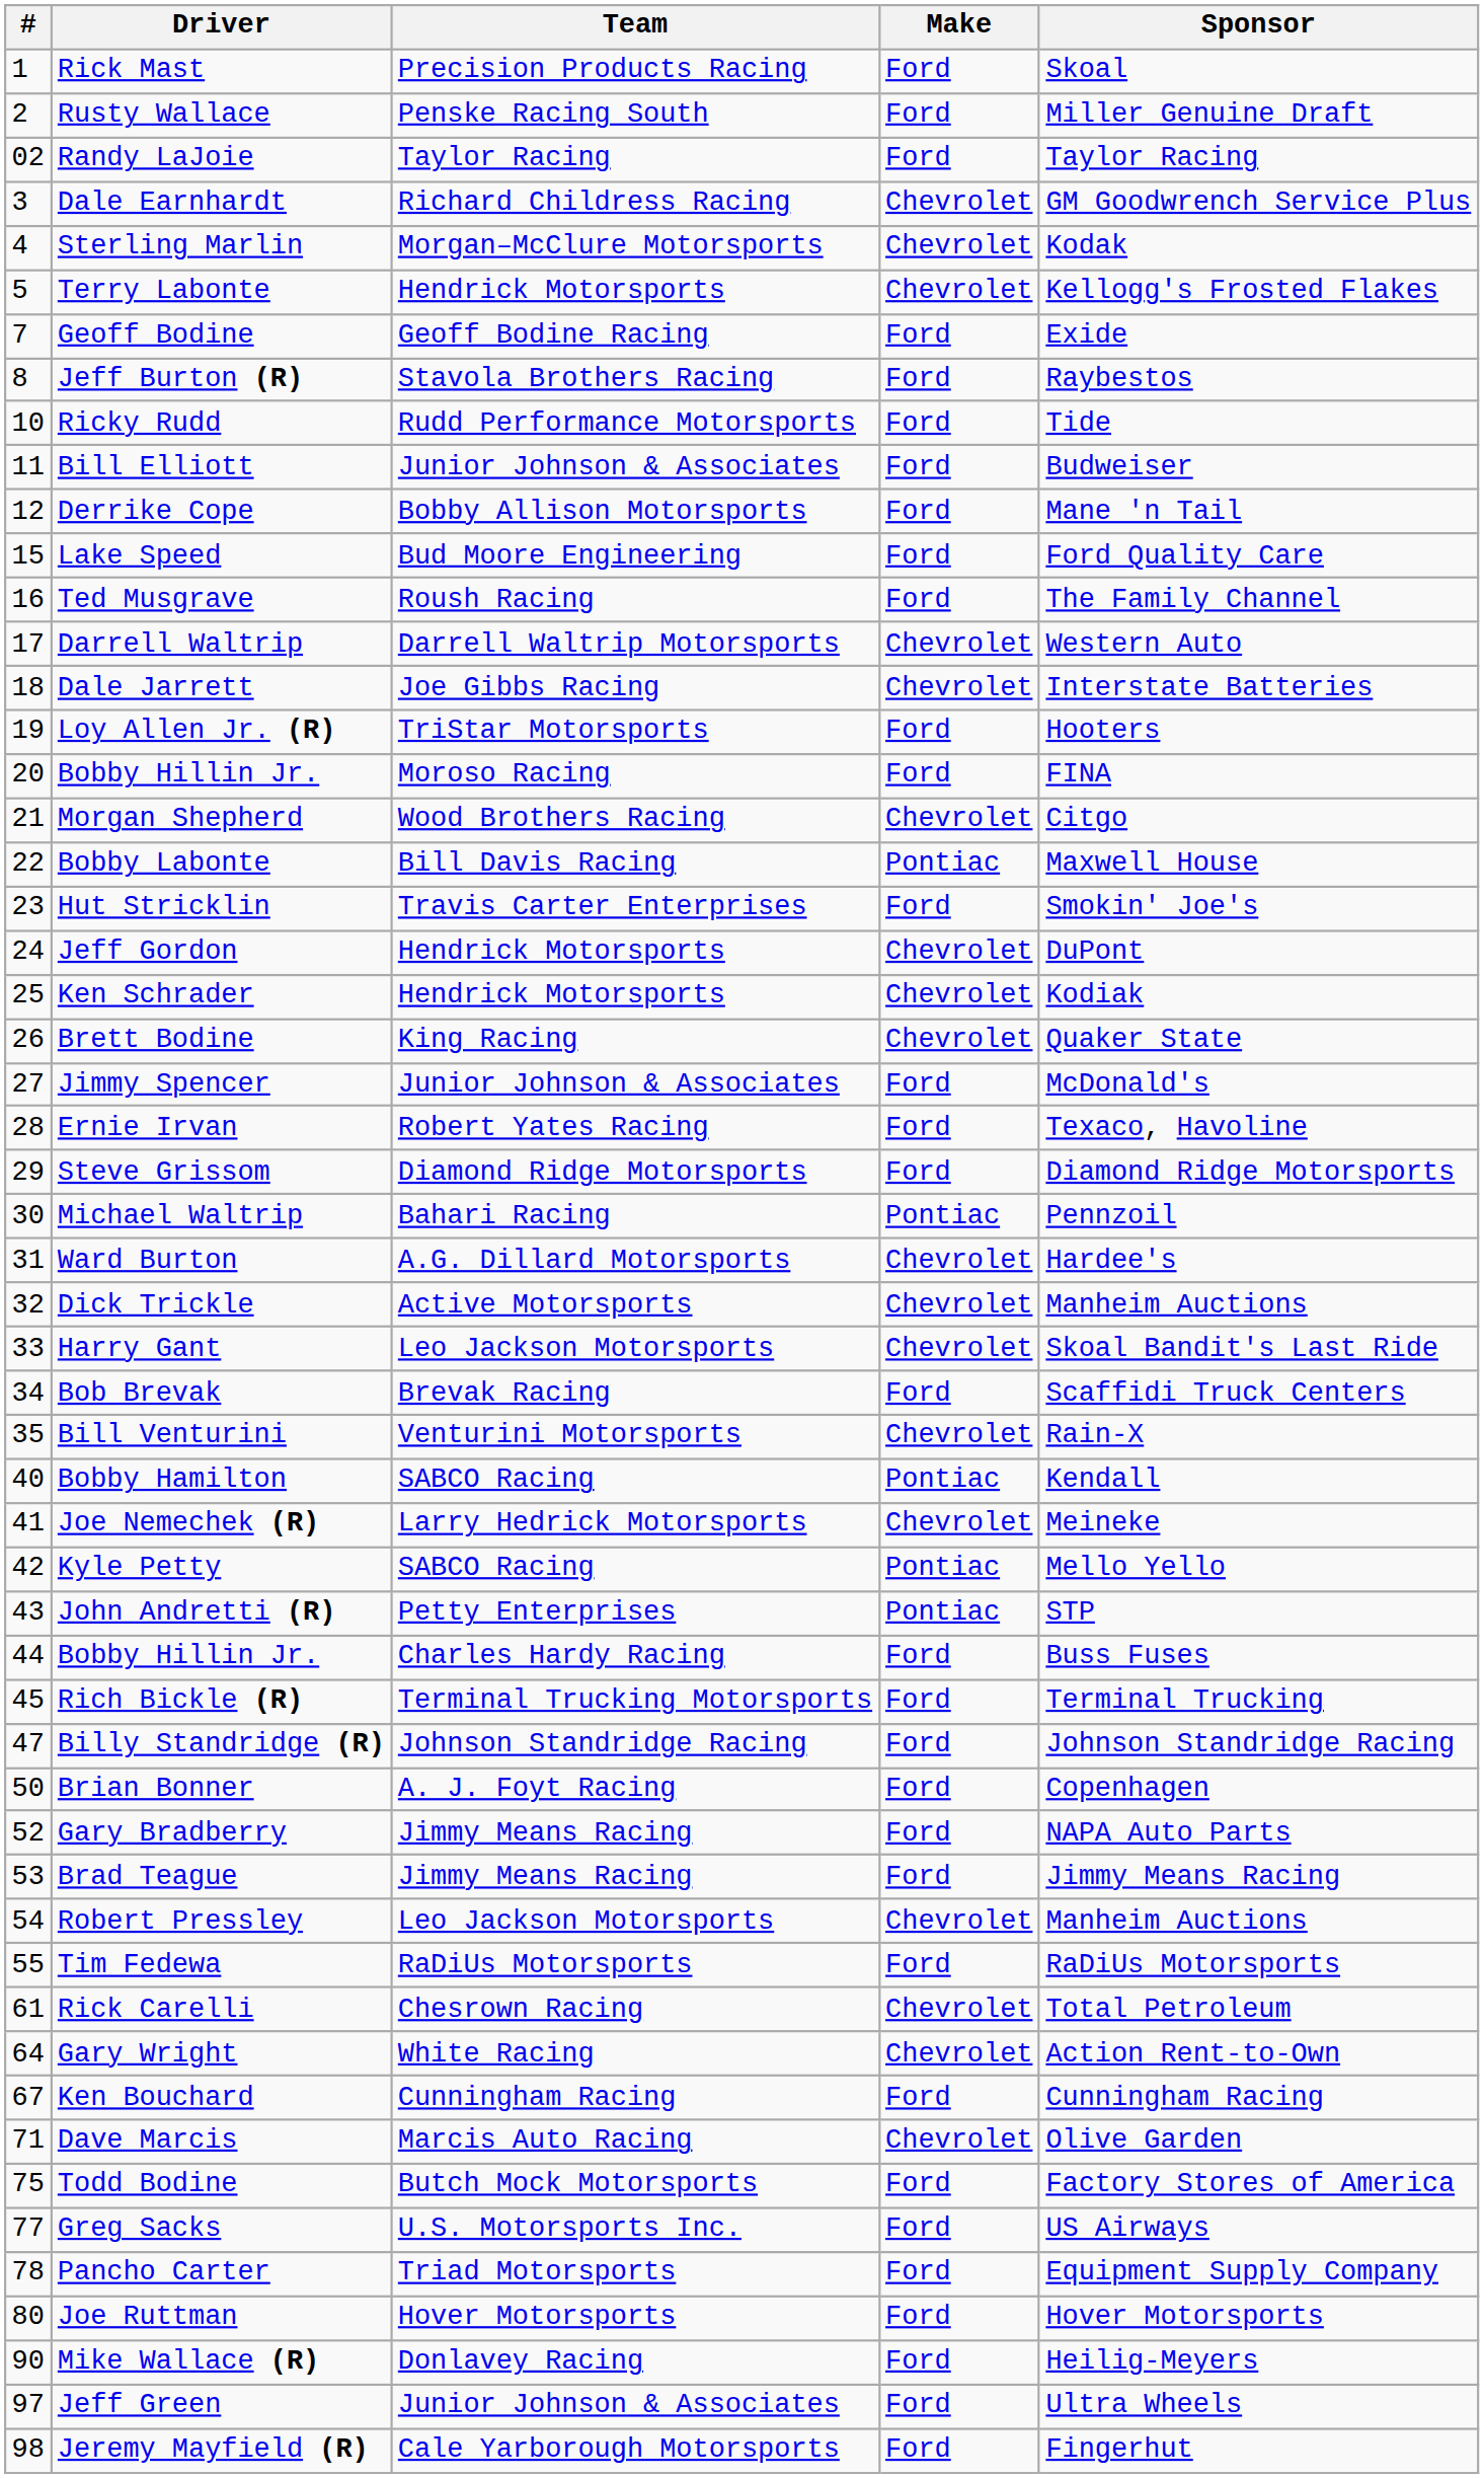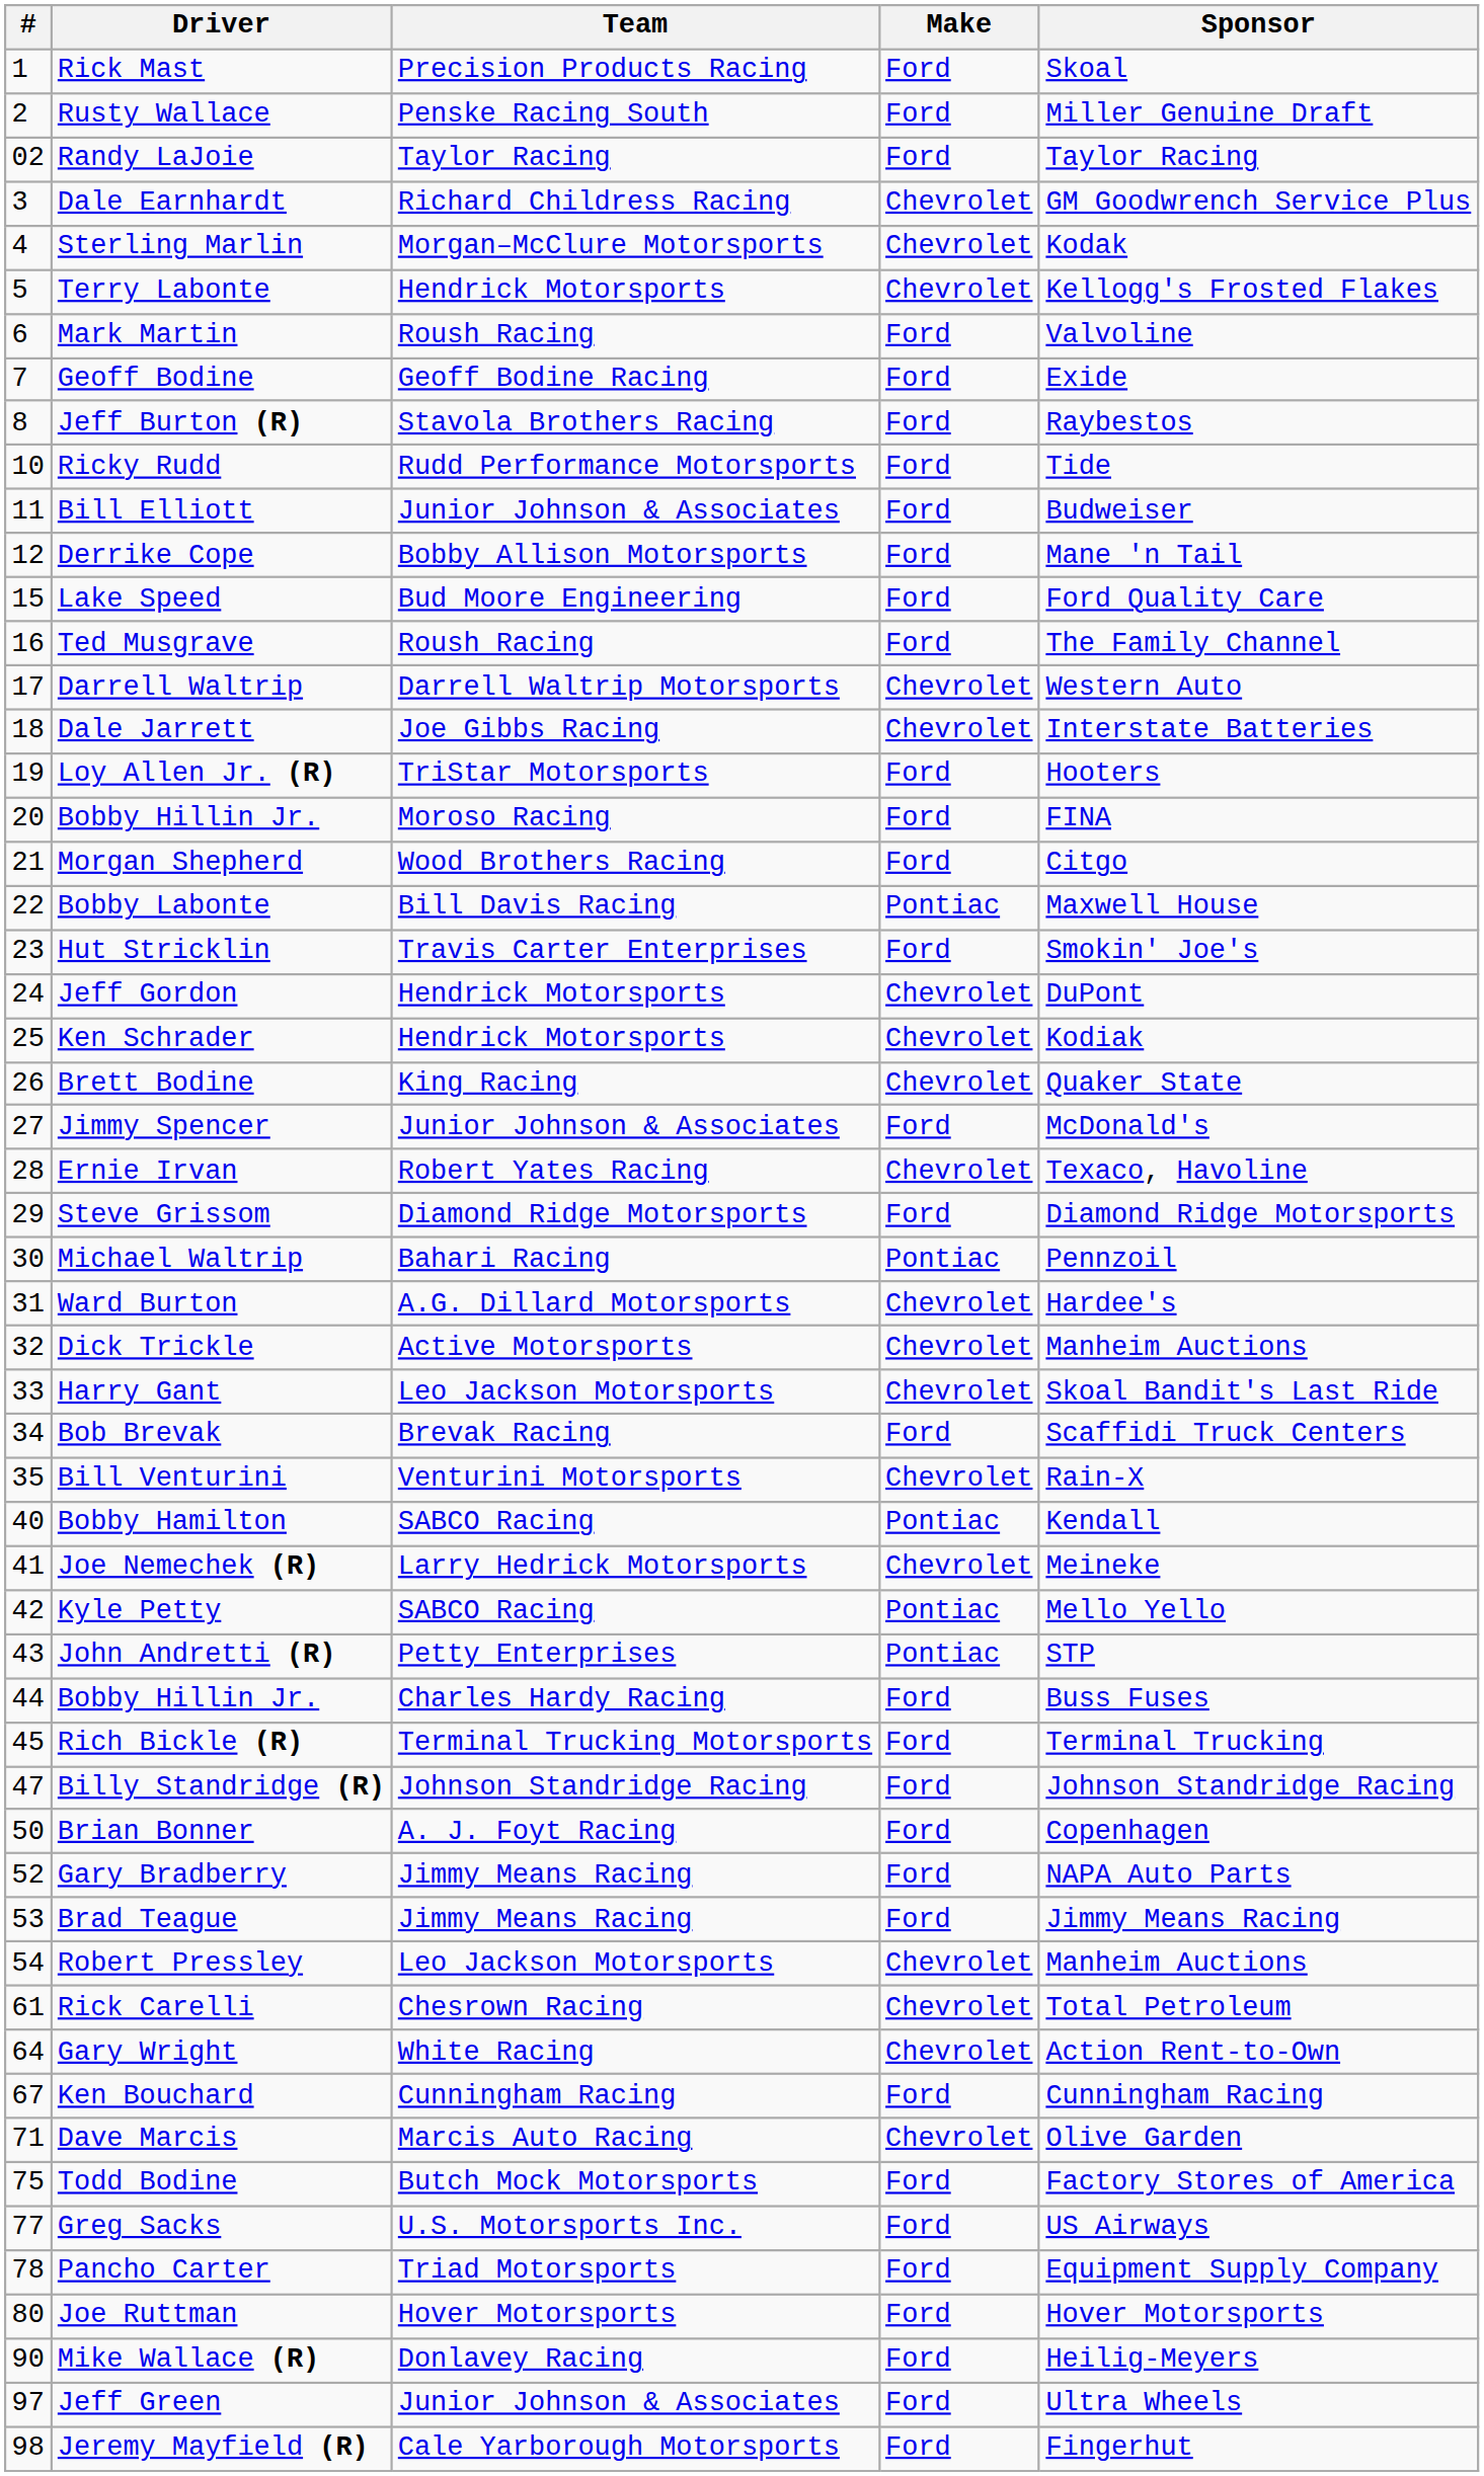+ row: 6 | Mark Martin | Roush Racing | Ford | Valvoline
Morgan Shepherd | Make: Chevrolet -> Ford
Ernie Irvan | Make: Ford -> Chevrolet
- row: 55 | Tim Fedewa | RaDiUs Motorsports | Ford | RaDiUs Motorsports
